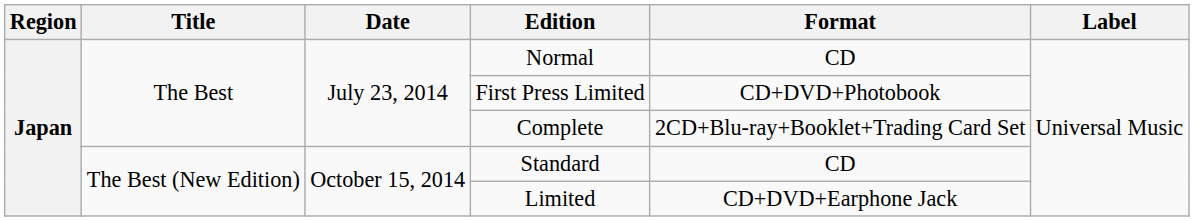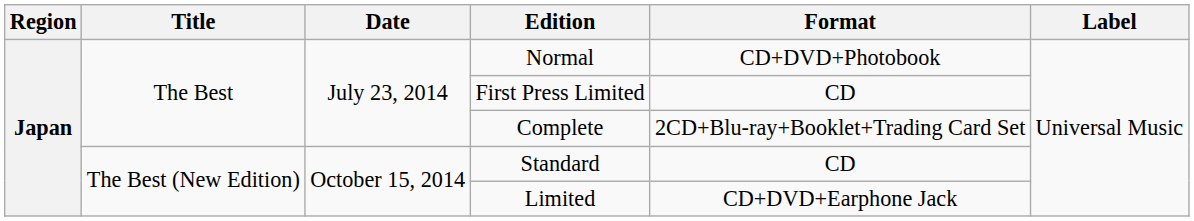Normal | Format: CD -> CD+DVD+Photobook
First Press Limited | Format: CD+DVD+Photobook -> CD
